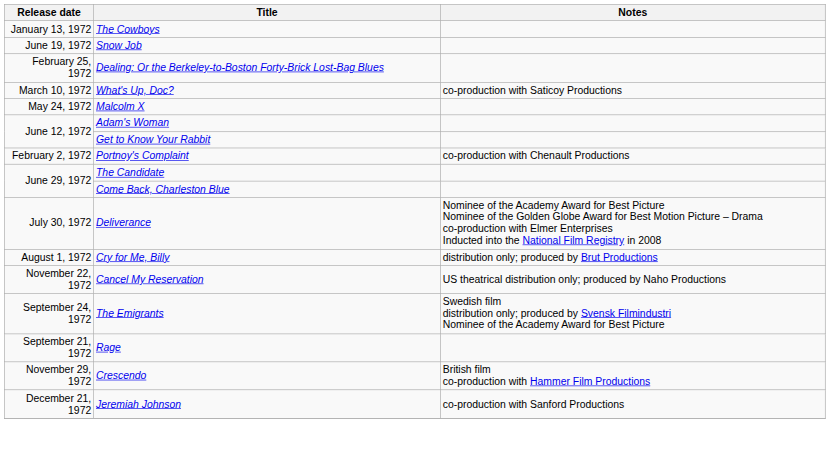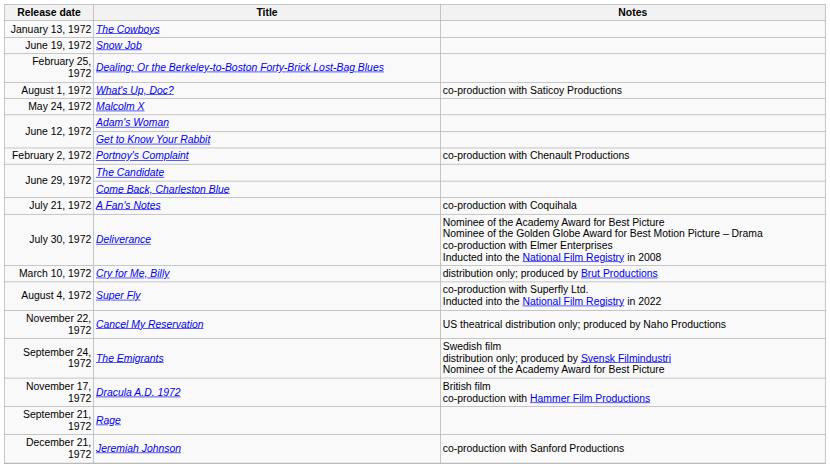What's Up, Doc? | Release date: March 10, 1972 -> August 1, 1972
+ row: July 21, 1972 | A Fan's Notes | co-production with Coquihala
Cry for Me, Billy | Release date: August 1, 1972 -> March 10, 1972
+ row: August 4, 1972 | Super Fly | co-production with Superfly Ltd. Inducted into the National Film Registry in 2022
+ row: November 17, 1972 | Dracula A.D. 1972 | British film co-production with Hammer Film Productions
- row: November 29, 1972 | Crescendo | British film co-production with Hammer Film Productions
